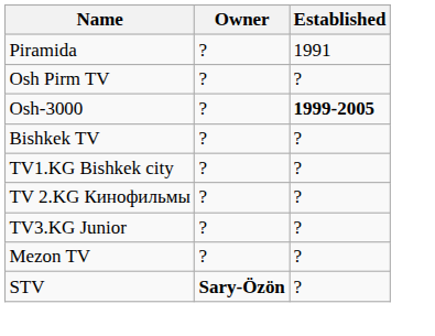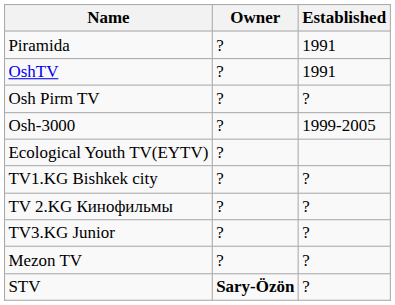+ row: OshTV | ? | 1991
Osh-3000 | Established: bold -> normal
+ row: Ecological Youth TV(EYTV) | ?
- row: Bishkek TV | ? | ?
